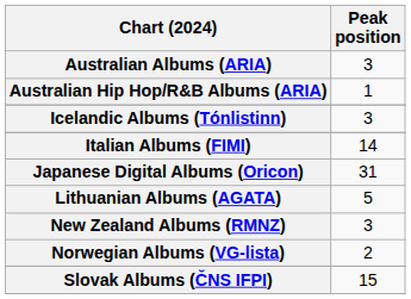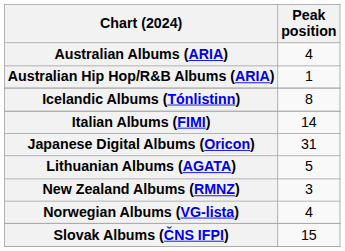Australian Albums (ARIA) | Peak position: 3 -> 4
Icelandic Albums (Tónlistinn) | Peak position: 3 -> 8
Norwegian Albums (VG-lista) | Peak position: 2 -> 4
